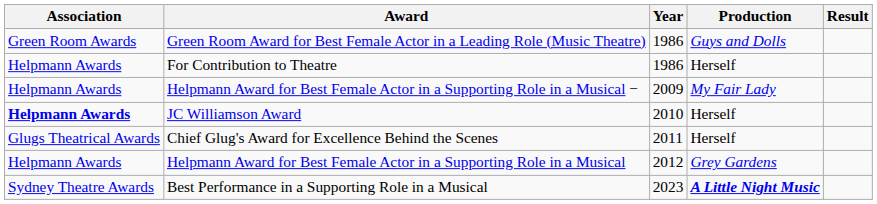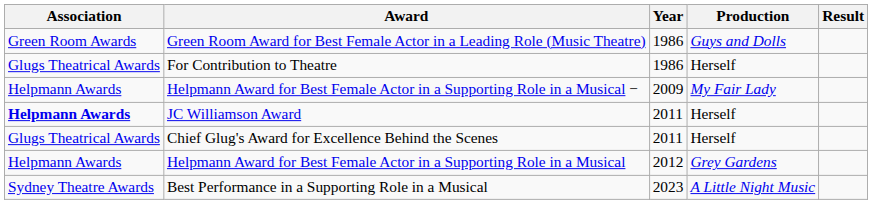For Contribution to Theatre | Association: Helpmann Awards -> Glugs Theatrical Awards
JC Williamson Award | Year: 2010 -> 2011
Best Performance in a Supporting Role in a Musical | Production: bold -> normal
